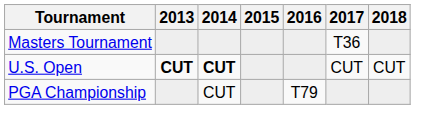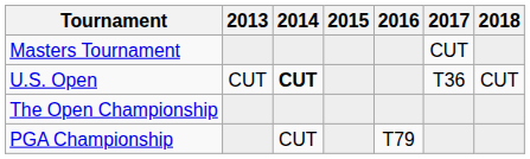Masters Tournament | 2017: T36 -> CUT
U.S. Open | 2013: bold -> normal
U.S. Open | 2017: CUT -> T36
+ row: The Open Championship
